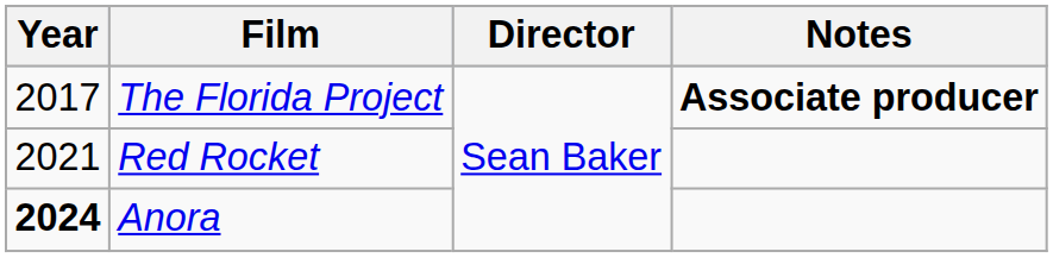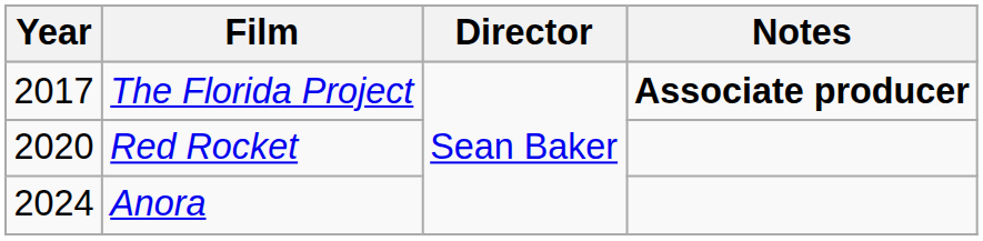Red Rocket | Year: 2021 -> 2020
Anora | Year: bold -> normal
